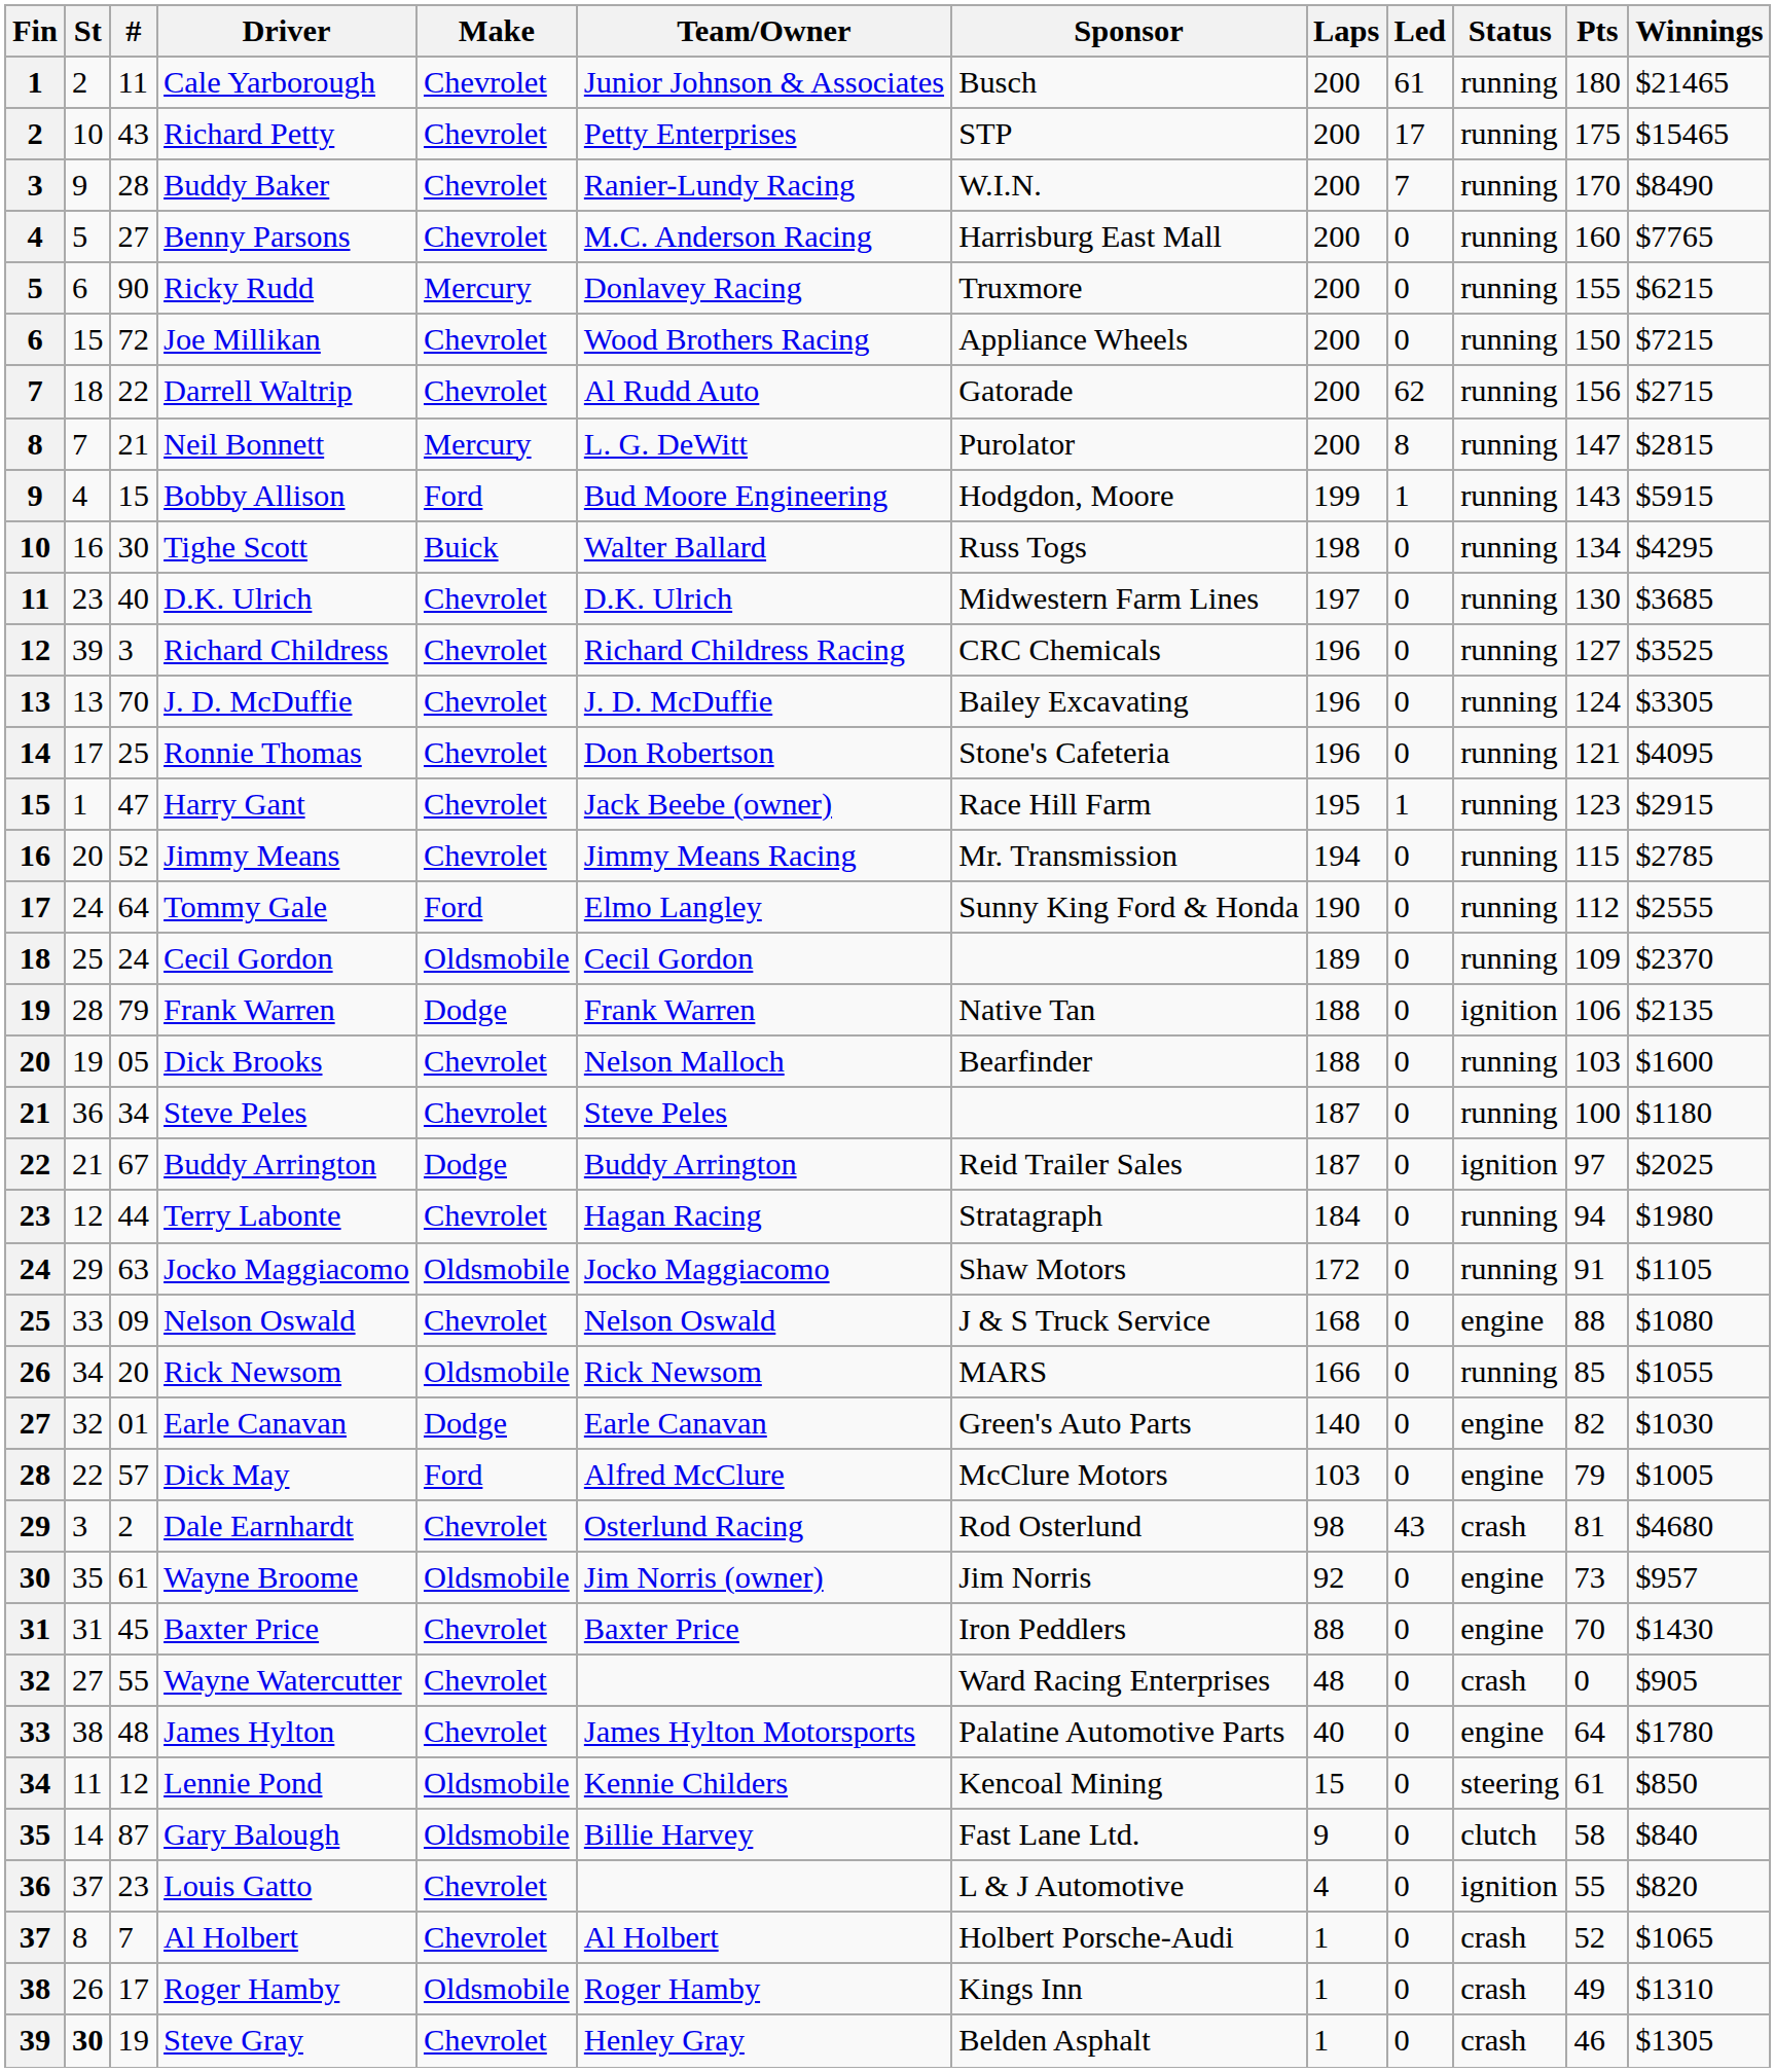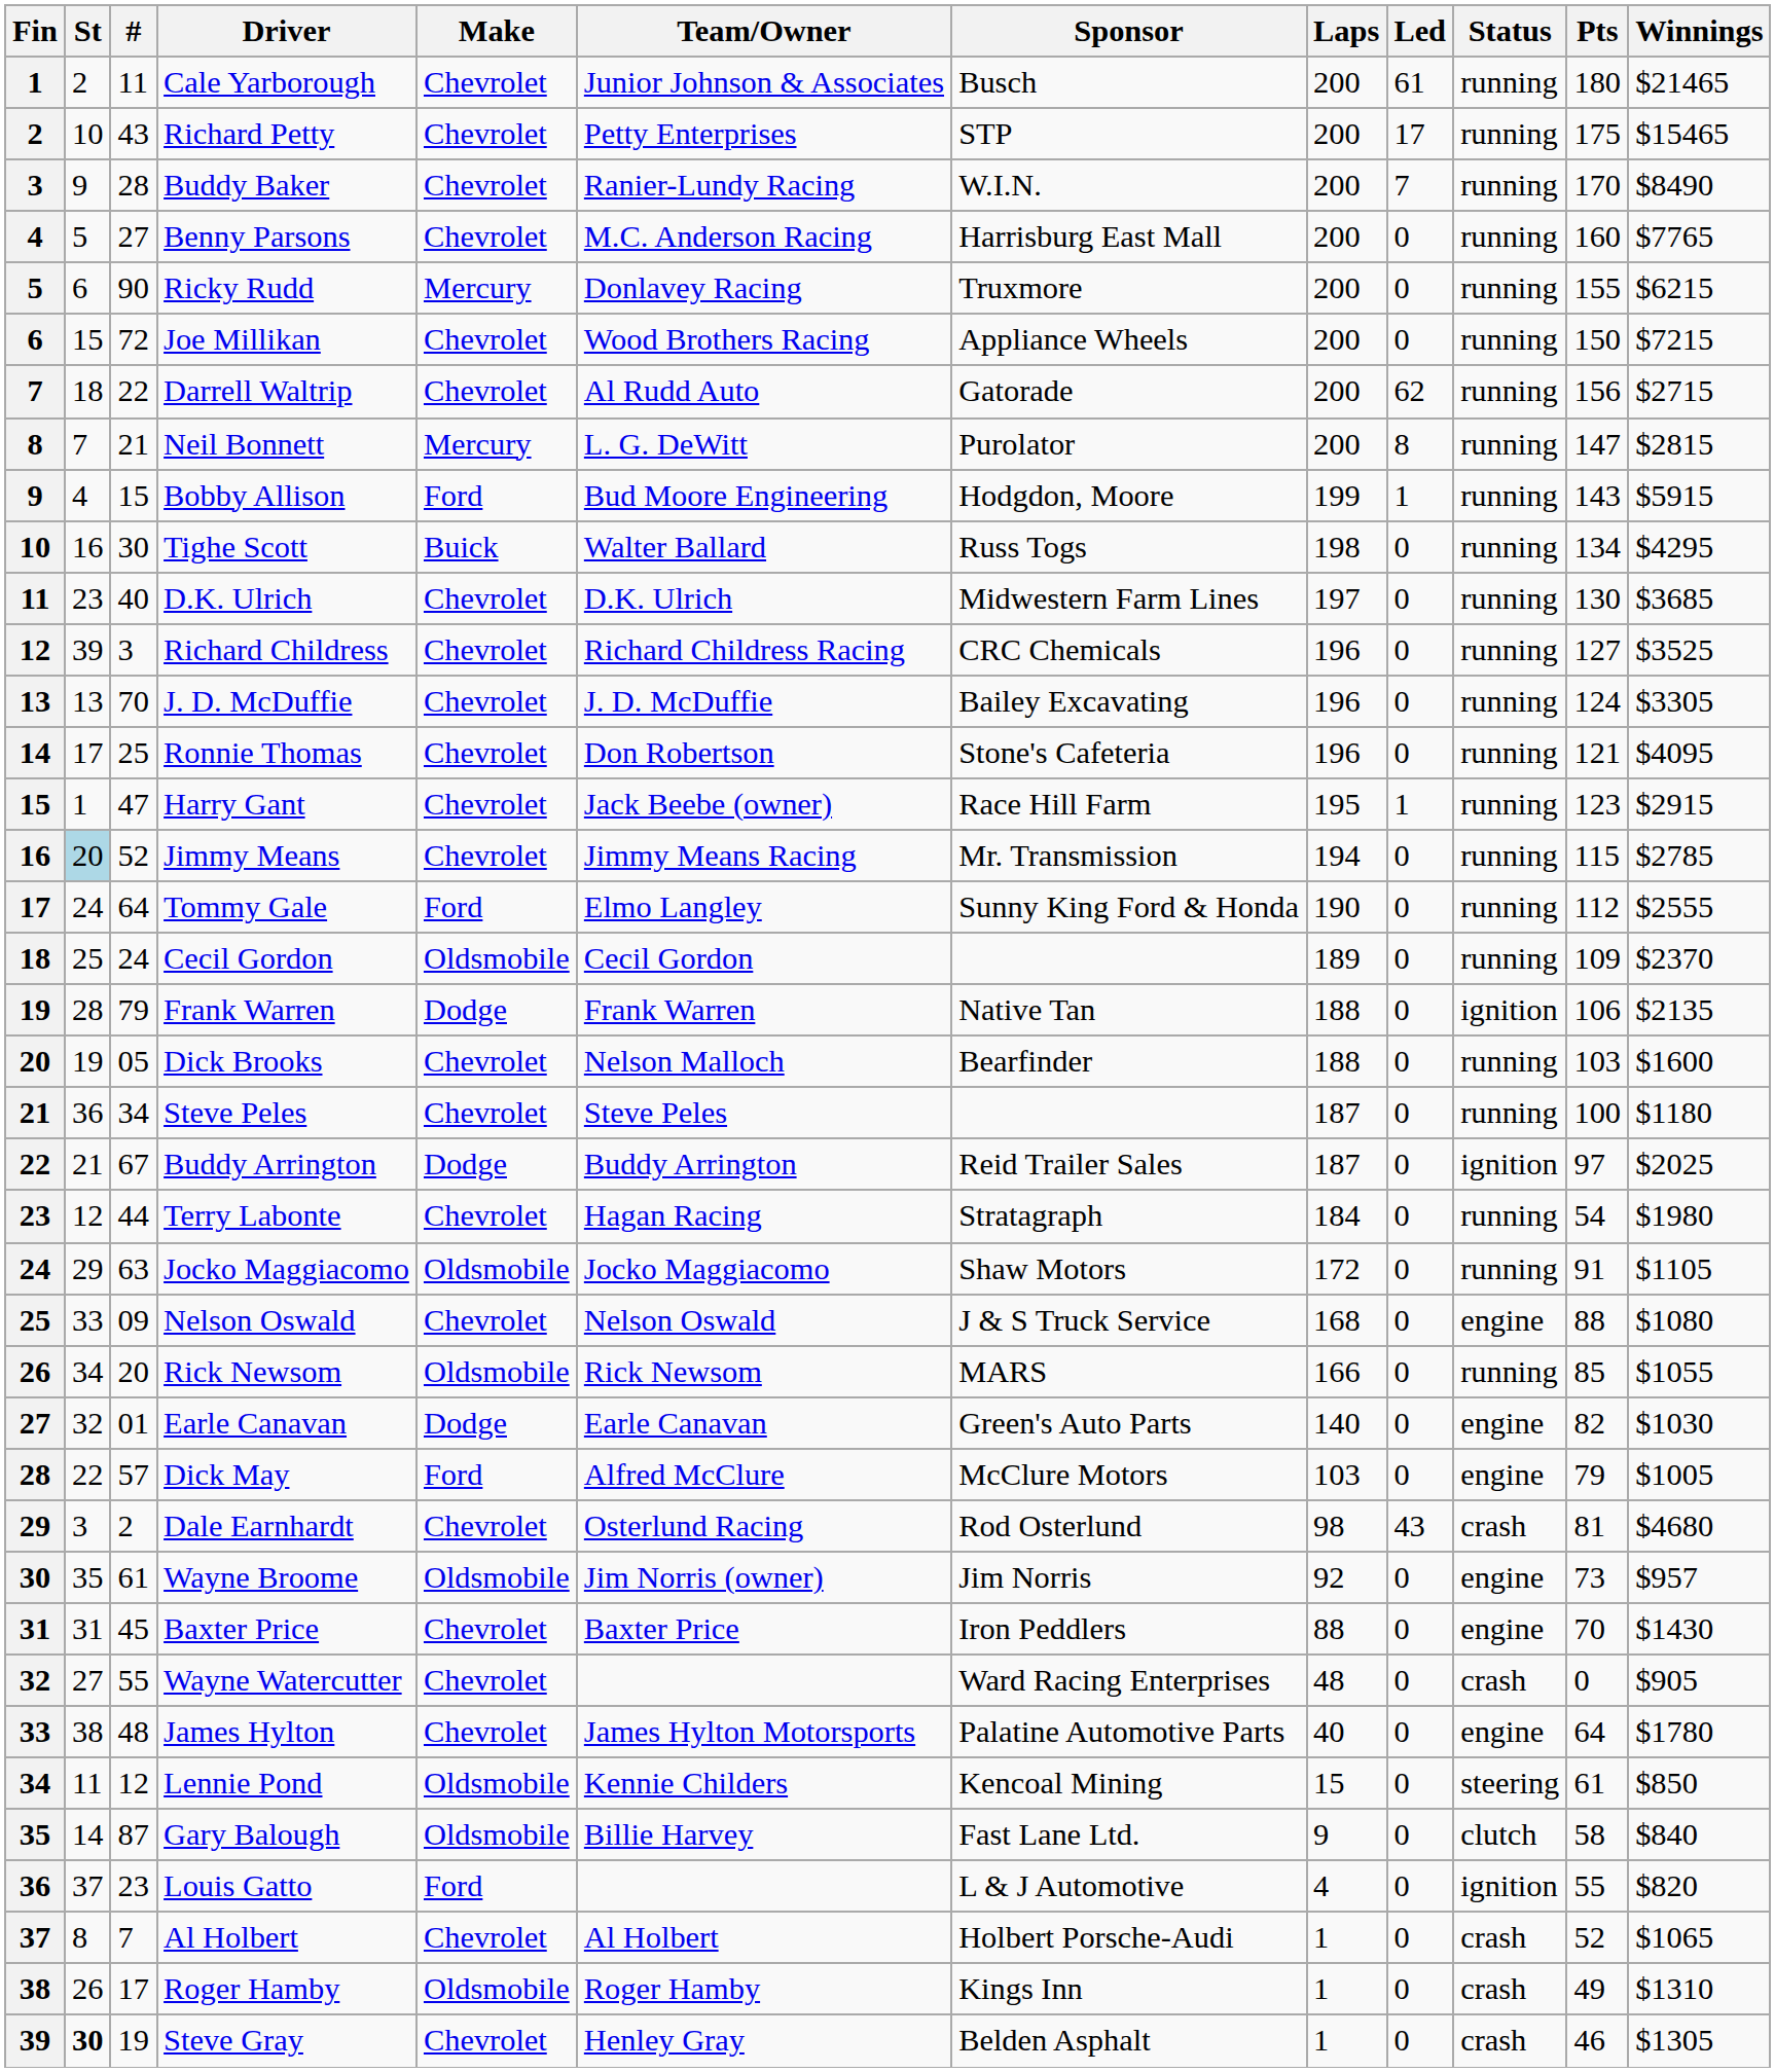Jimmy Means | St: no background -> lightblue background
Terry Labonte | Pts: 94 -> 54
Louis Gatto | Make: Chevrolet -> Ford
